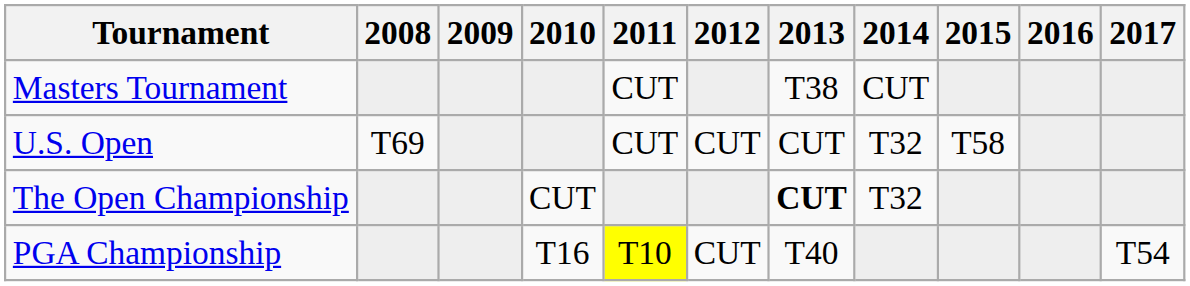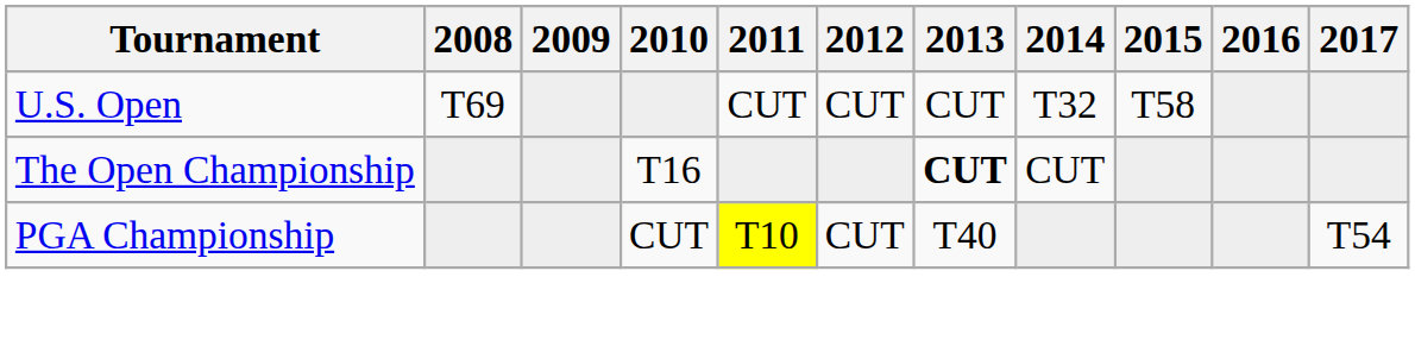- row: Masters Tournament | CUT | T38 | CUT
The Open Championship | 2010: CUT -> T16
The Open Championship | 2014: T32 -> CUT
PGA Championship | 2010: T16 -> CUT
